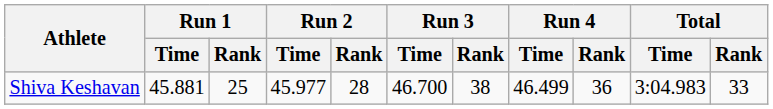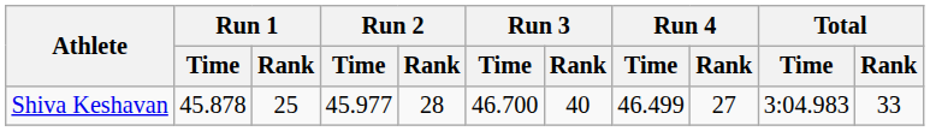Shiva Keshavan | Run 1 / Time: 45.881 -> 45.878
Shiva Keshavan | Run 3 / Rank: 38 -> 40
Shiva Keshavan | Run 4 / Rank: 36 -> 27
